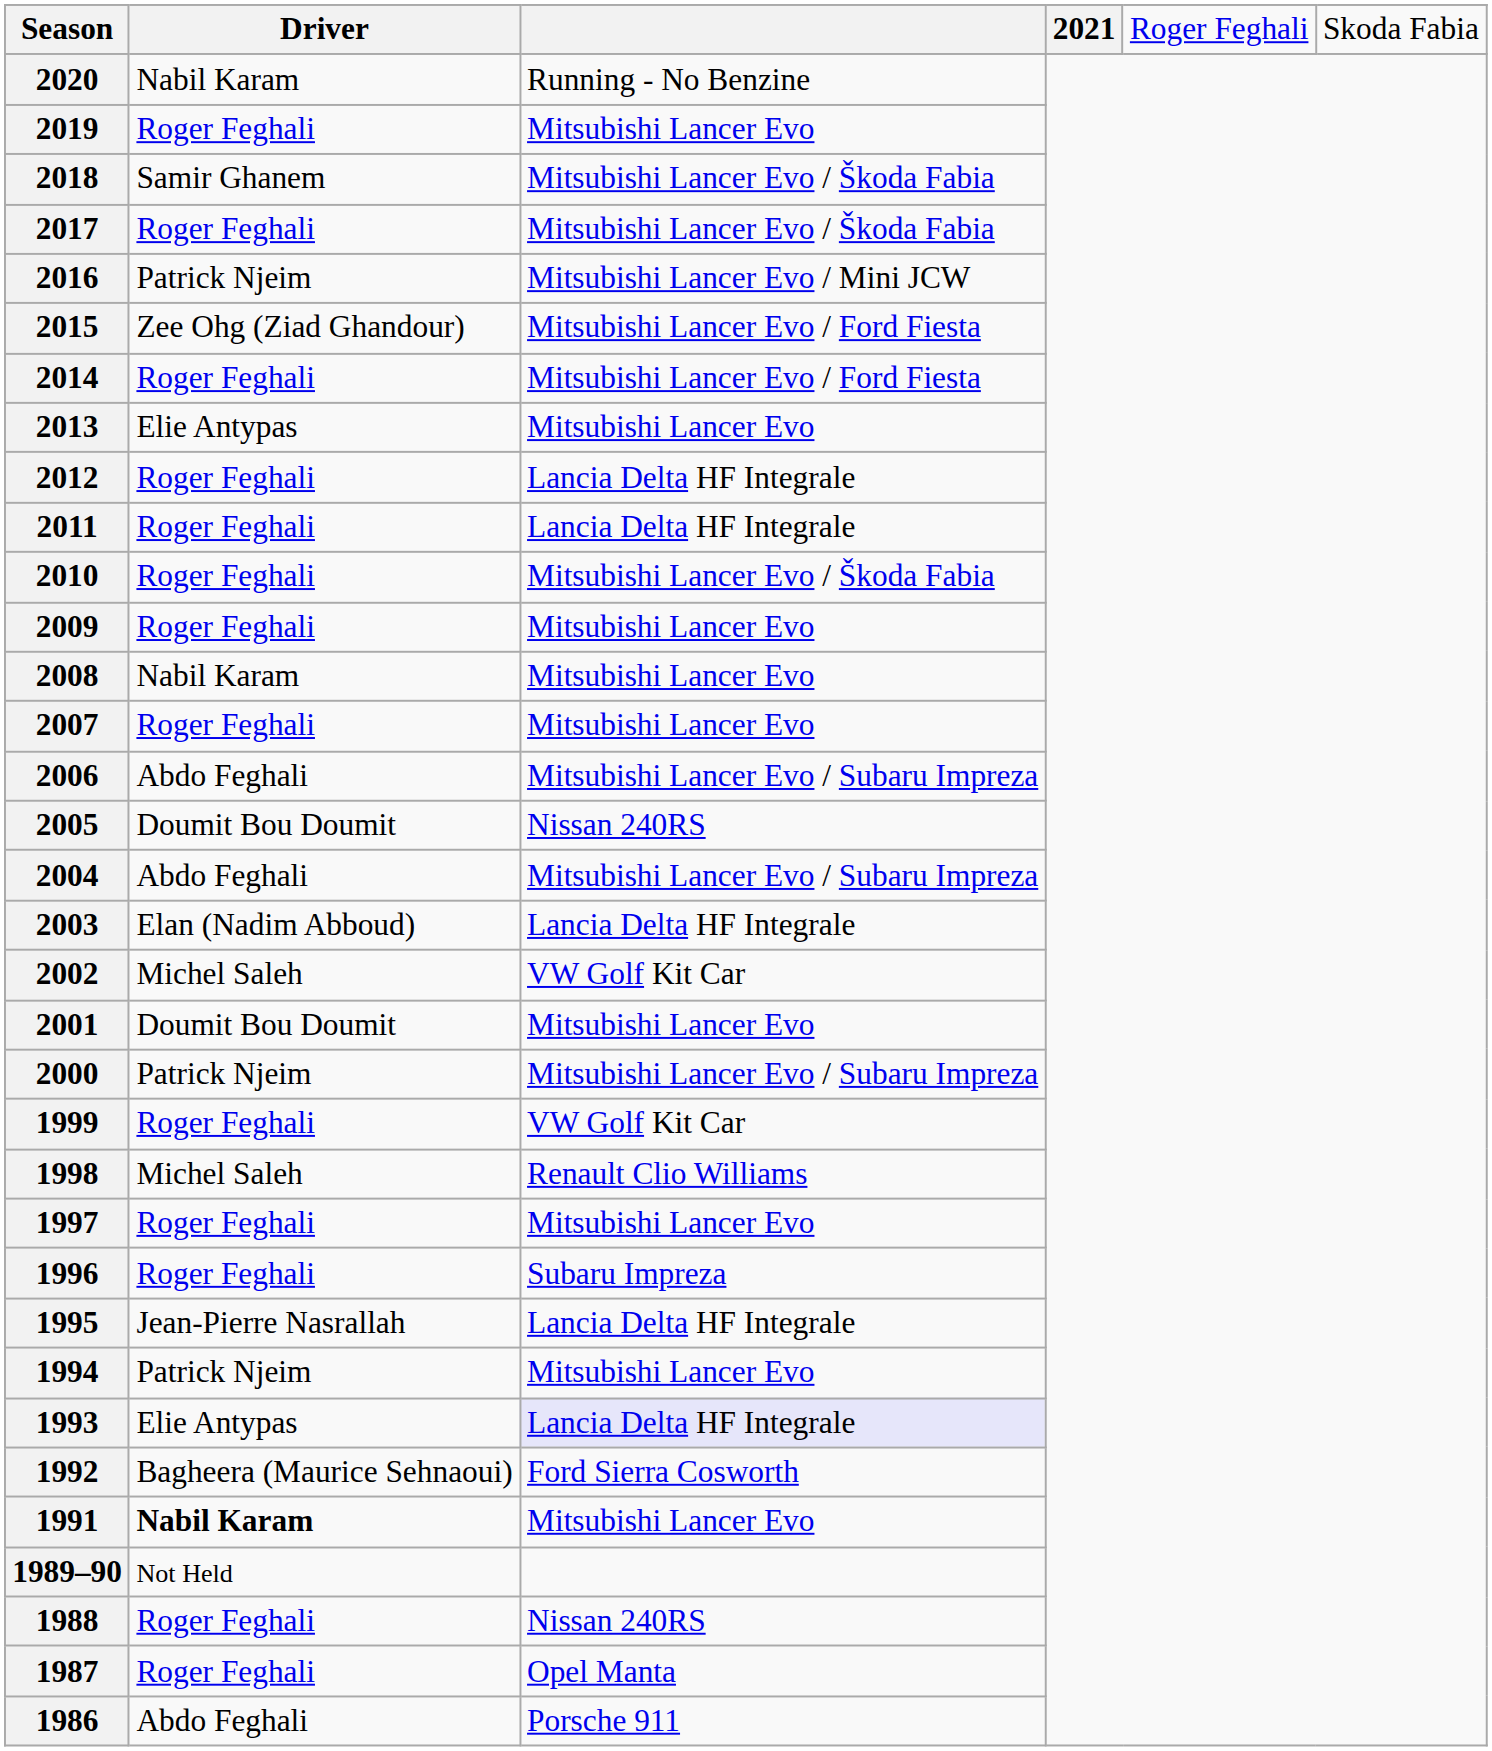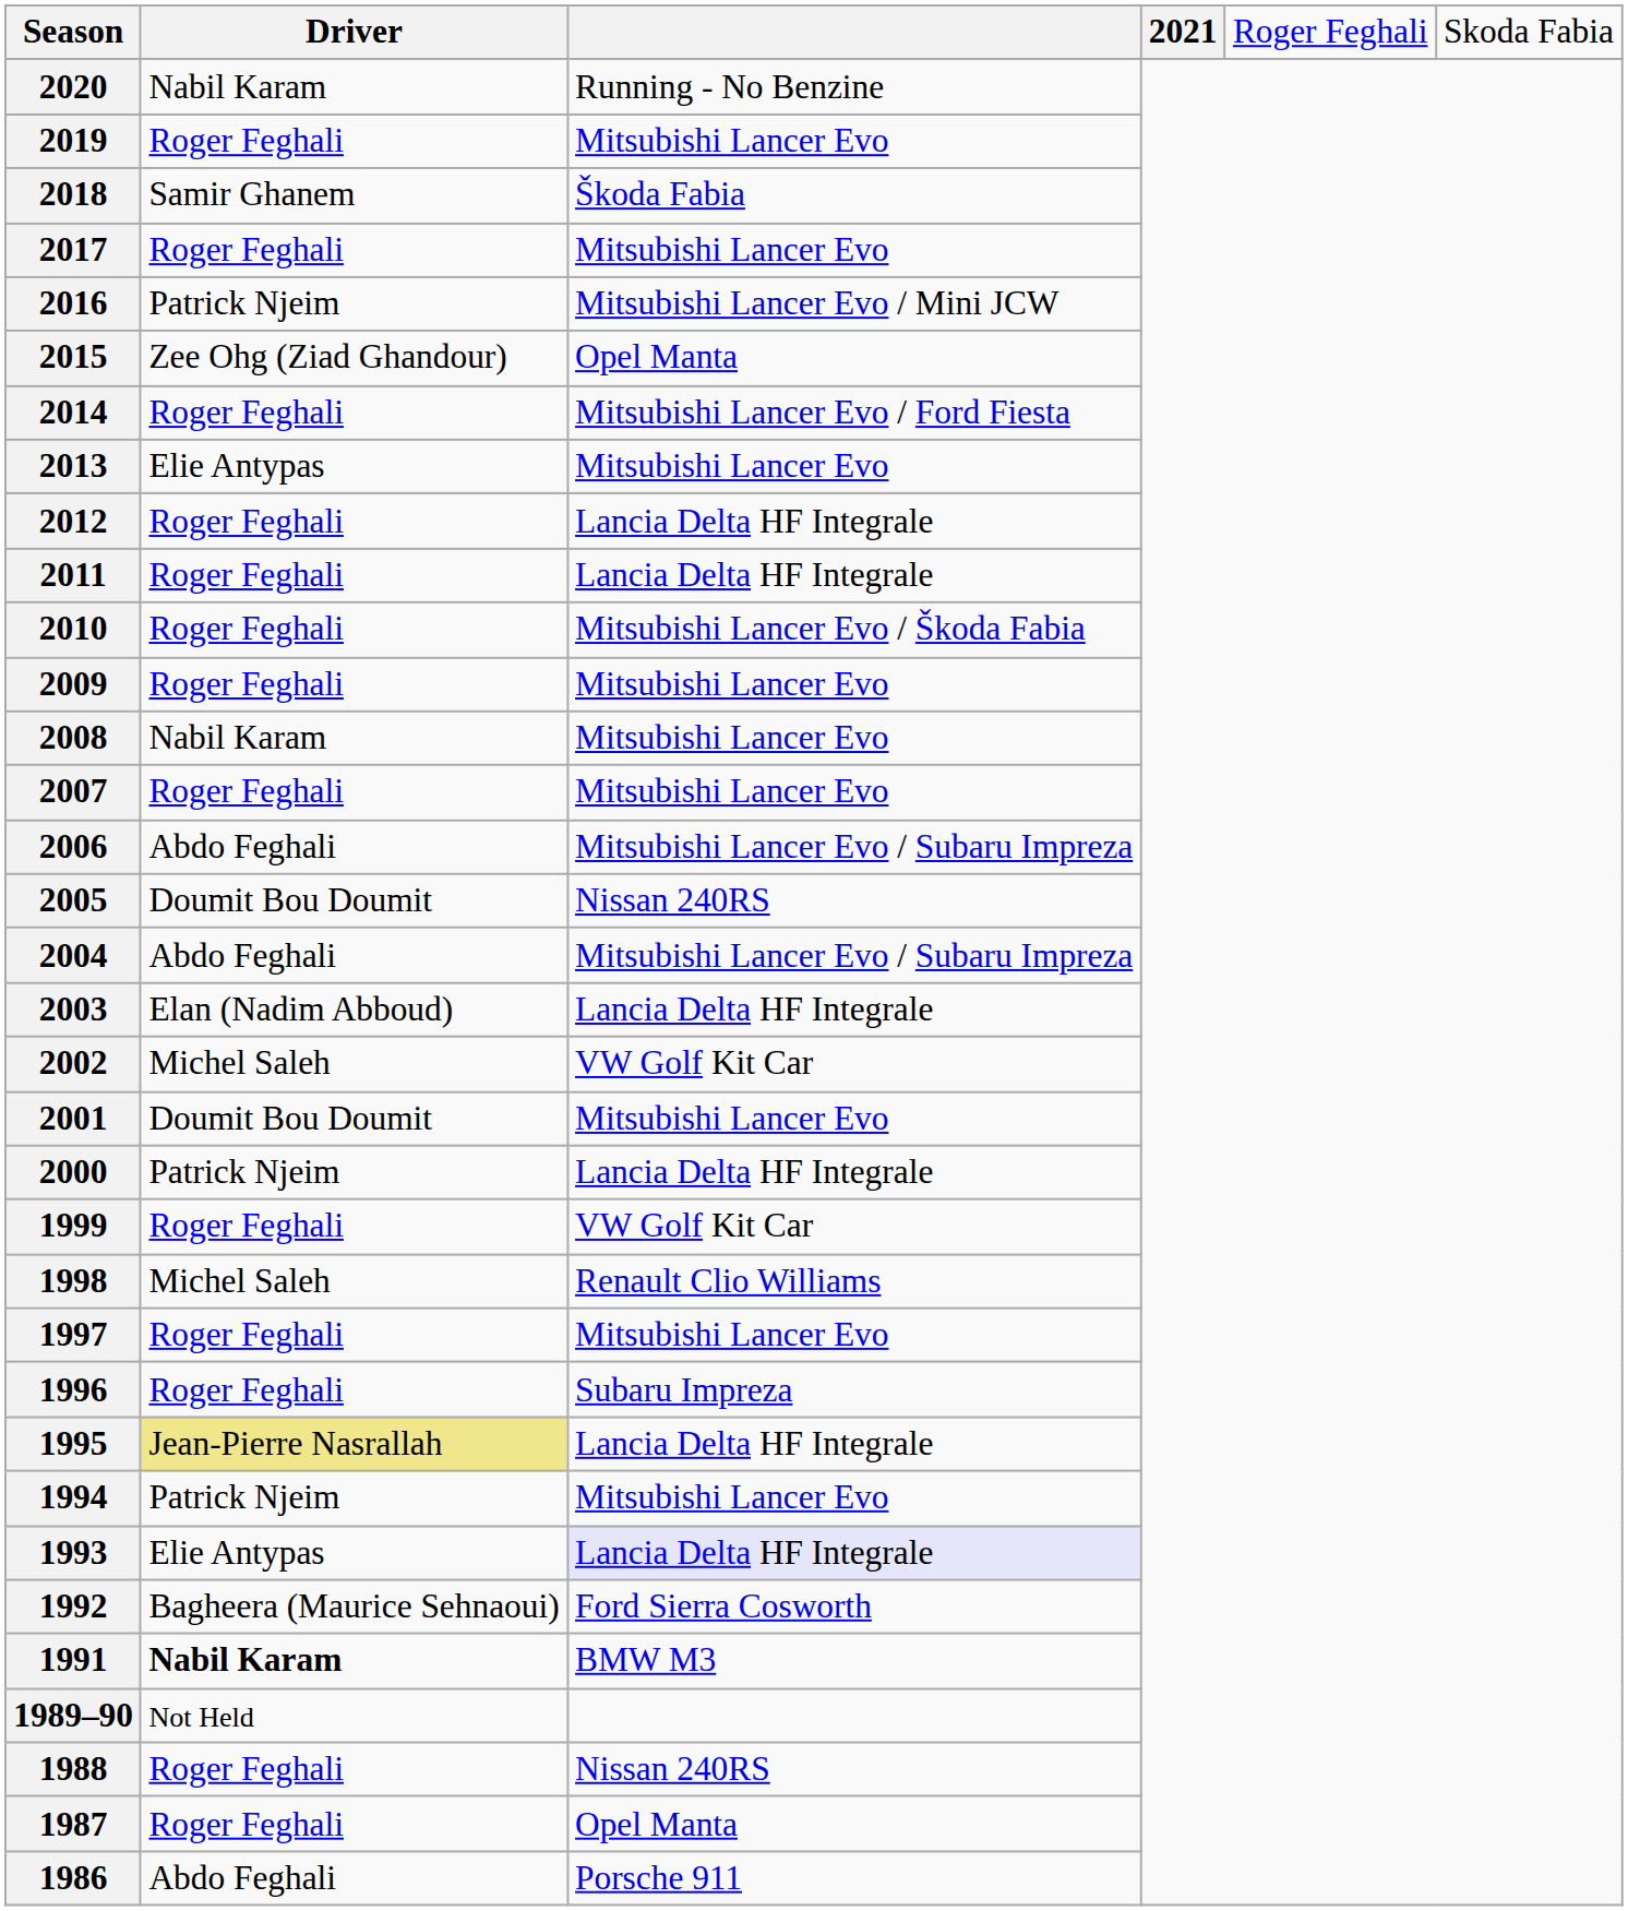2018 | column 3: Mitsubishi Lancer Evo / Škoda Fabia -> Škoda Fabia
2017 | column 3: Mitsubishi Lancer Evo / Škoda Fabia -> Mitsubishi Lancer Evo
2015 | column 3: Mitsubishi Lancer Evo / Ford Fiesta -> Opel Manta
2000 | column 3: Mitsubishi Lancer Evo / Subaru Impreza -> Lancia Delta HF Integrale
1995 | column 2: no background -> khaki background
1991 | column 3: Mitsubishi Lancer Evo -> BMW M3
